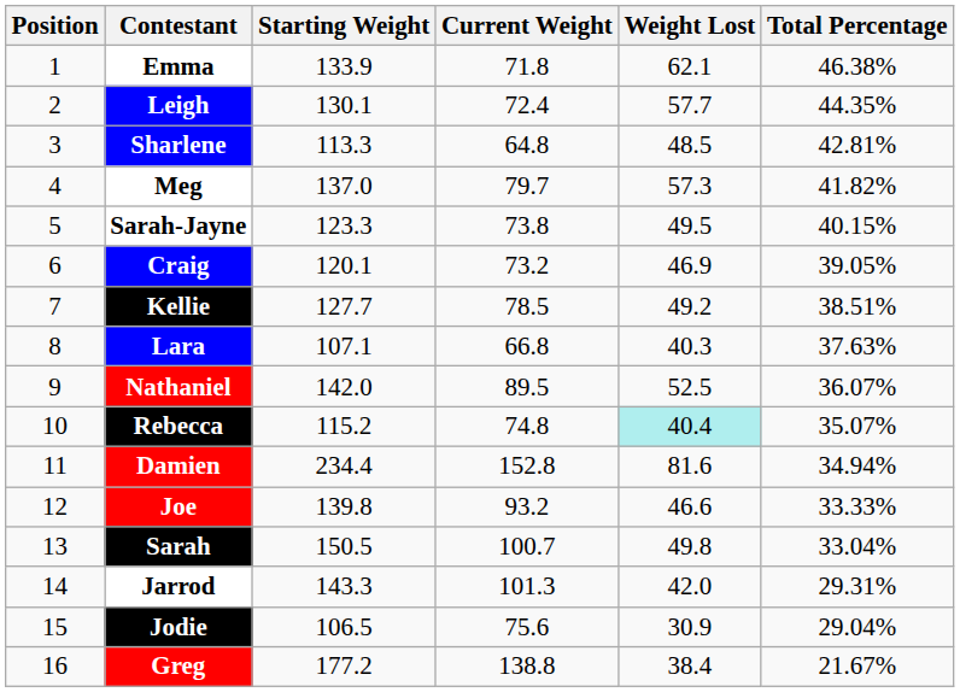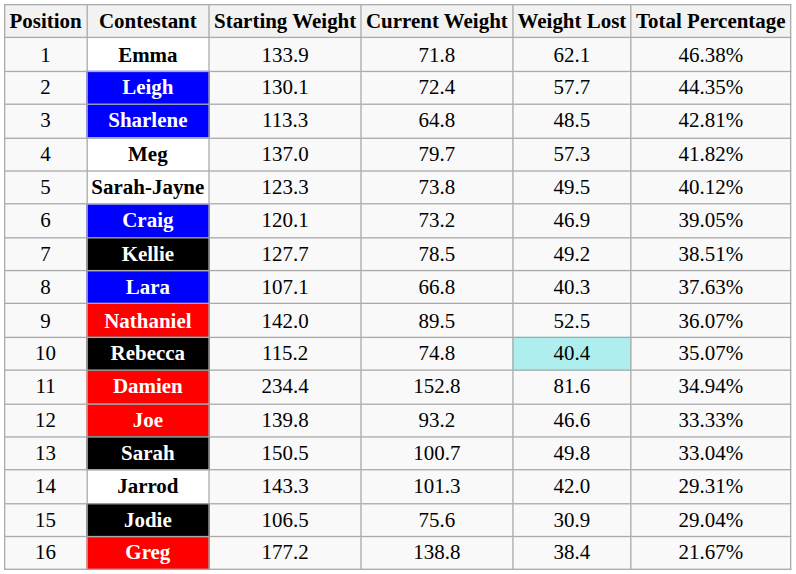Sarah-Jayne | Total Percentage: 40.15% -> 40.12%
